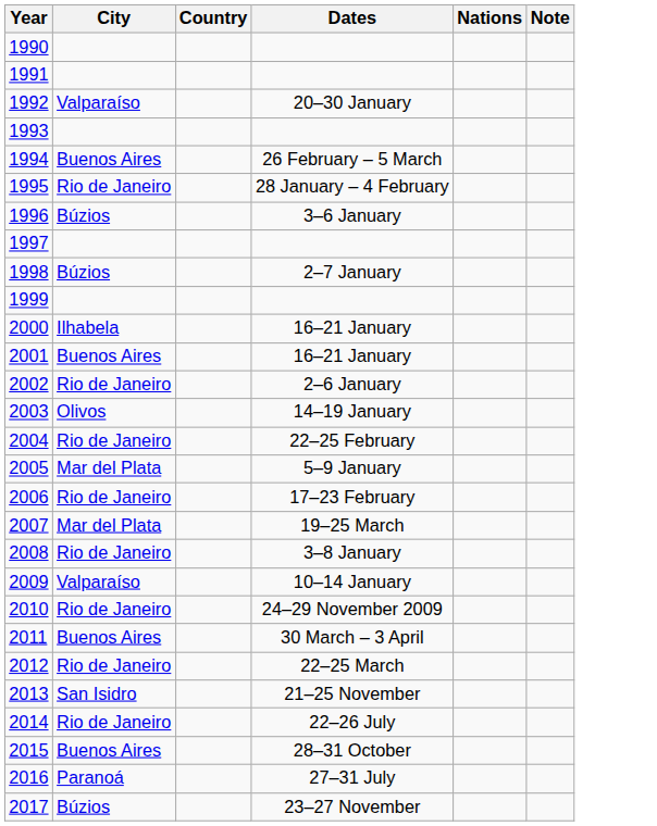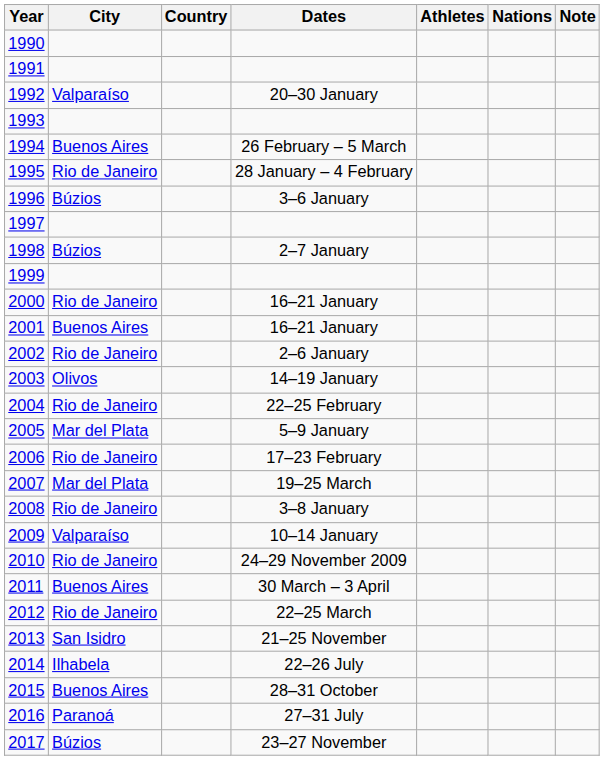+ column: Athletes
2000 | City: Ilhabela -> Rio de Janeiro
2014 | City: Rio de Janeiro -> Ilhabela
